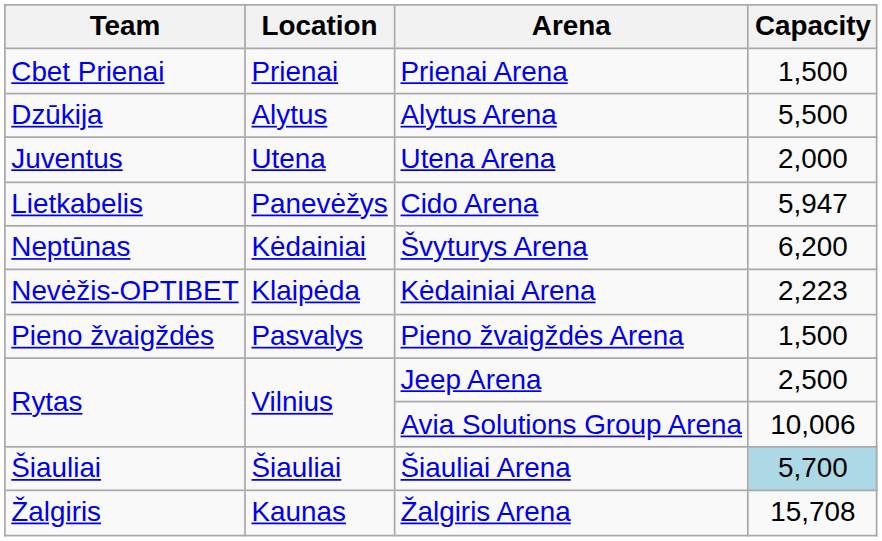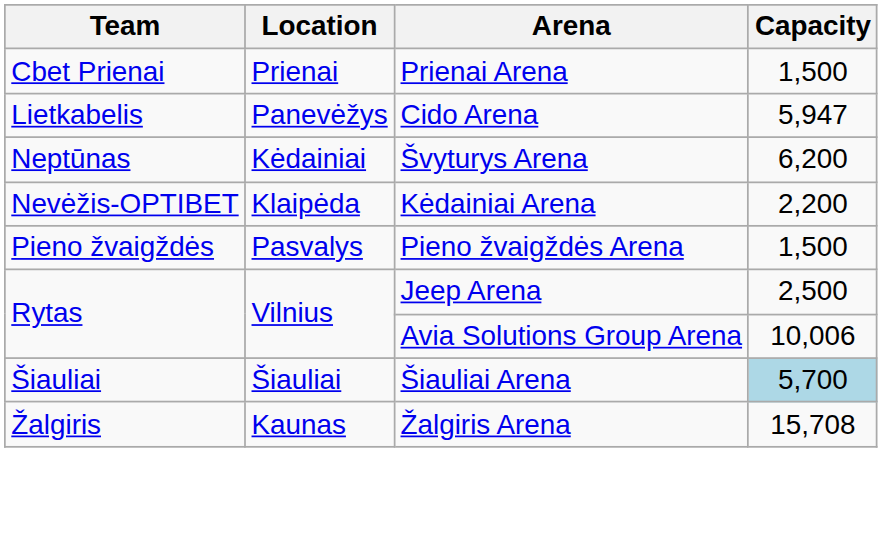- row: Dzūkija | Alytus | Alytus Arena | 5,500
- row: Juventus | Utena | Utena Arena | 2,000
Kėdainiai Arena | Capacity: 2,223 -> 2,200
